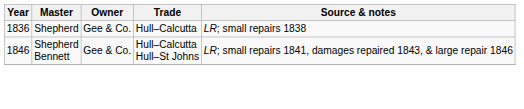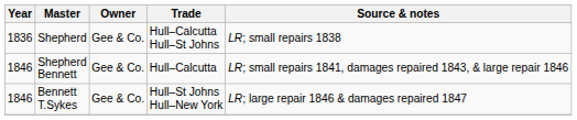Shepherd | Trade: Hull–Calcutta -> Hull–Calcutta Hull–St Johns
Shepherd Bennett | Trade: Hull–Calcutta Hull–St Johns -> Hull–Calcutta
+ row: 1846 | Bennett T.Sykes | Gee & Co. | Hull–St Johns Hull–New York | LR; large repair 1846 & damages repaired 1847
